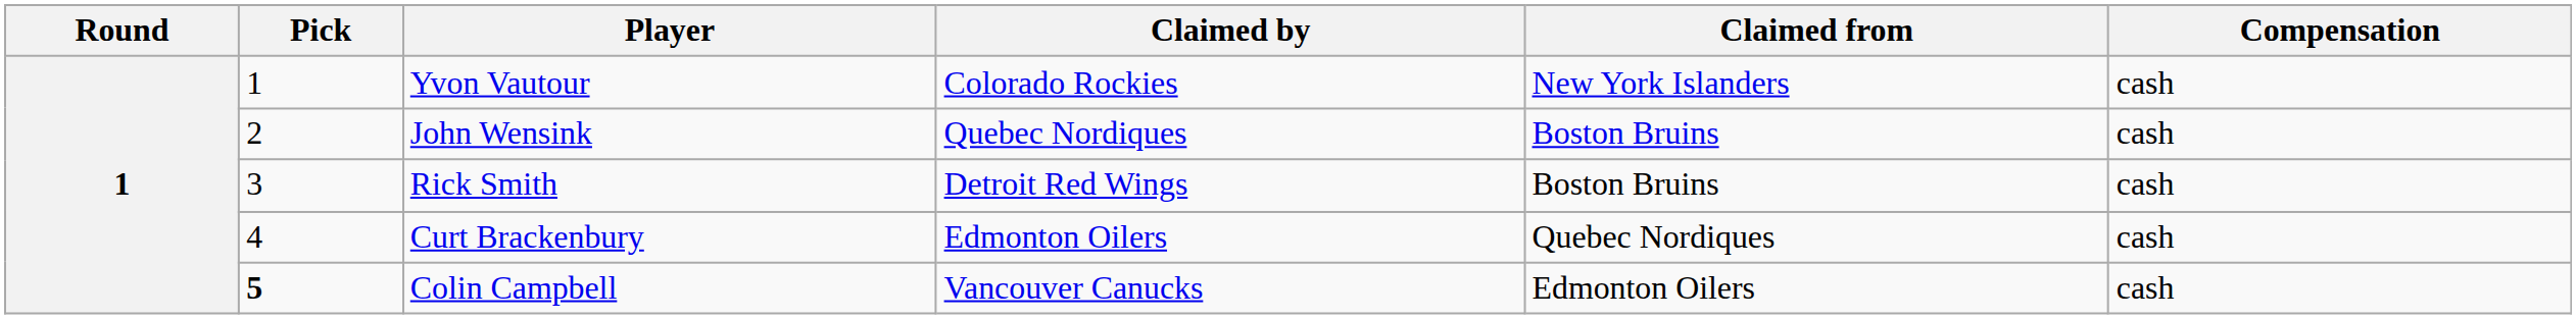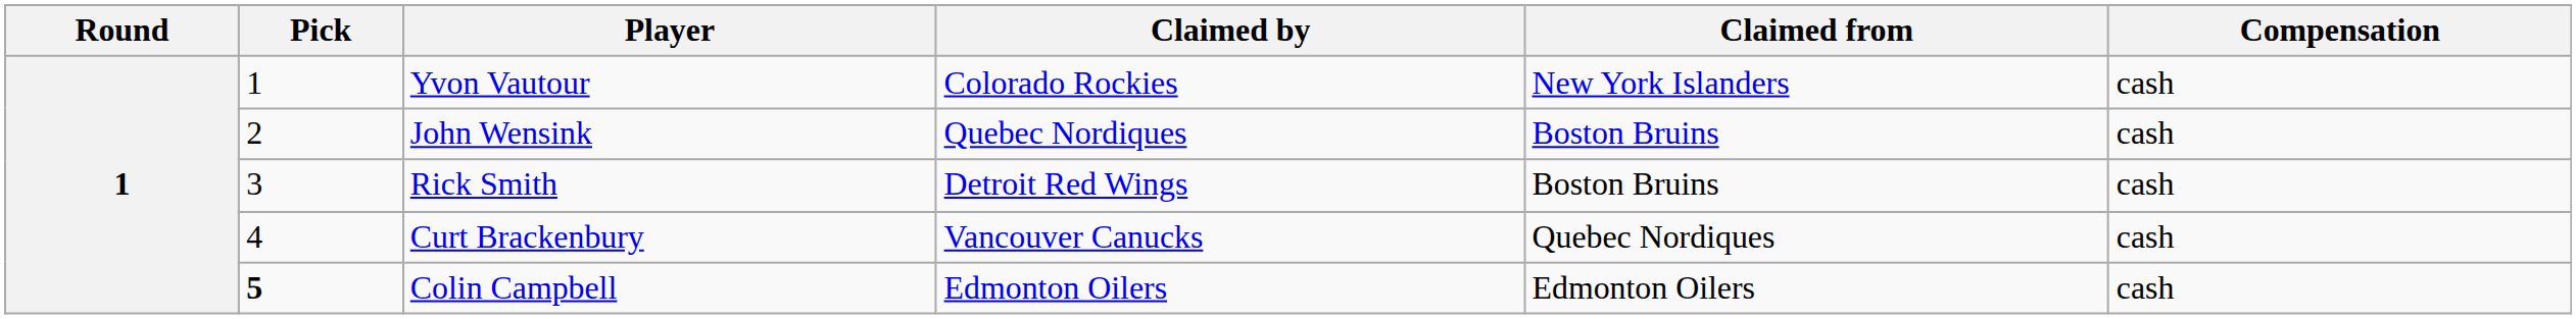Curt Brackenbury | Claimed by: Edmonton Oilers -> Vancouver Canucks
Colin Campbell | Claimed by: Vancouver Canucks -> Edmonton Oilers
